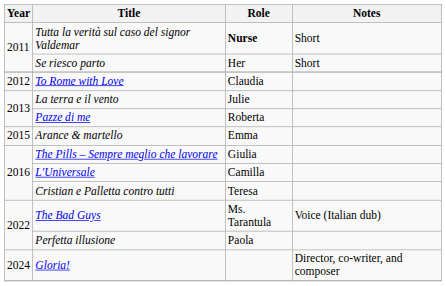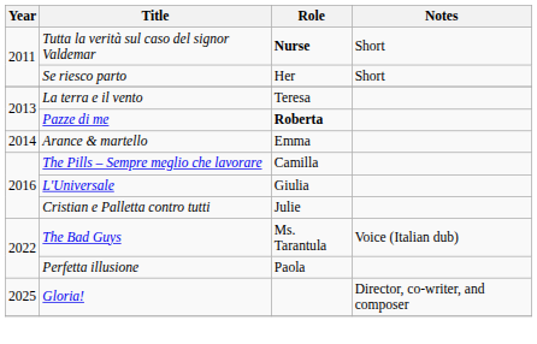- row: 2012 | To Rome with Love | Claudia
La terra e il vento | Role: Julie -> Teresa
Pazze di me | Role: normal -> bold
Arance & martello | Year: 2015 -> 2014
The Pills – Sempre meglio che lavorare | Role: Giulia -> Camilla
L'Universale | Role: Camilla -> Giulia
Cristian e Palletta contro tutti | Role: Teresa -> Julie
Gloria! | Year: 2024 -> 2025
